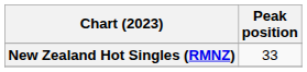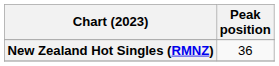New Zealand Hot Singles (RMNZ) | Peak position: 33 -> 36
